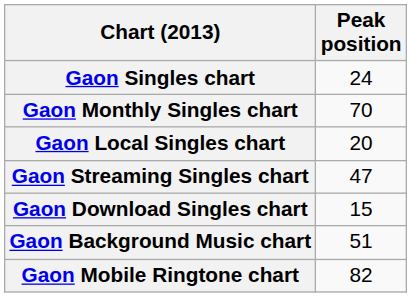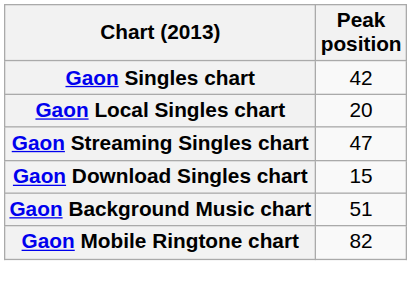Gaon Singles chart | Peak position: 24 -> 42
- row: Gaon Monthly Singles chart | 70
